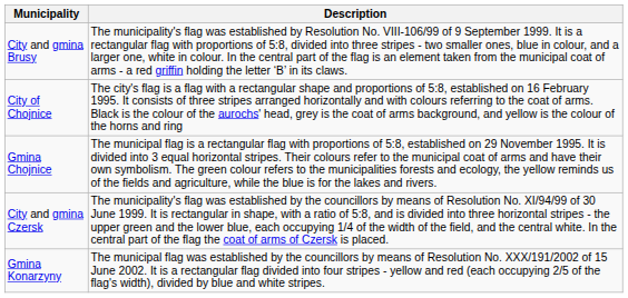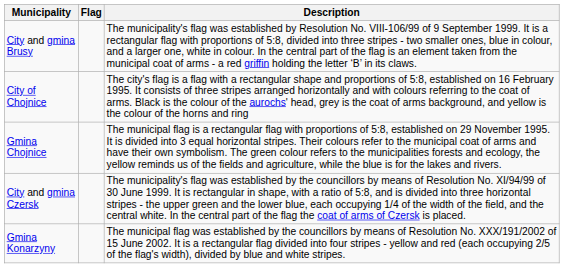+ column: Flag
